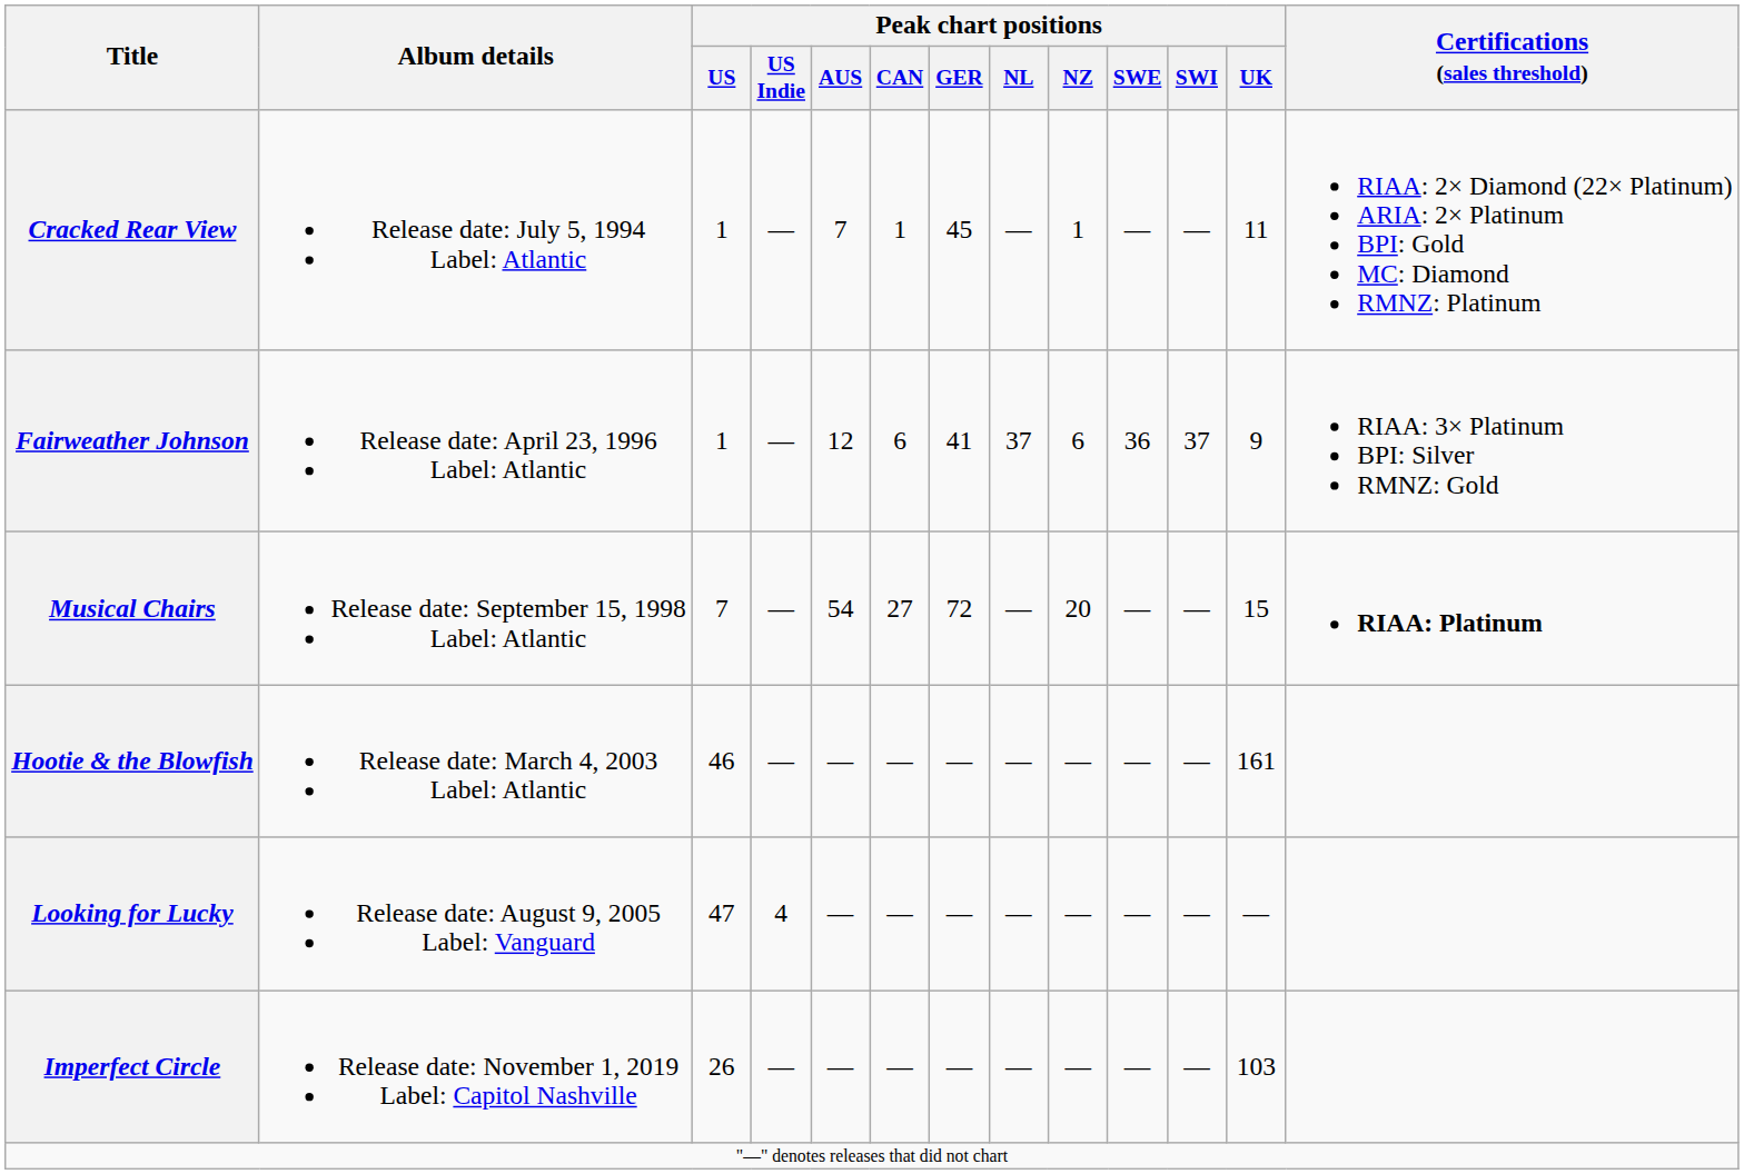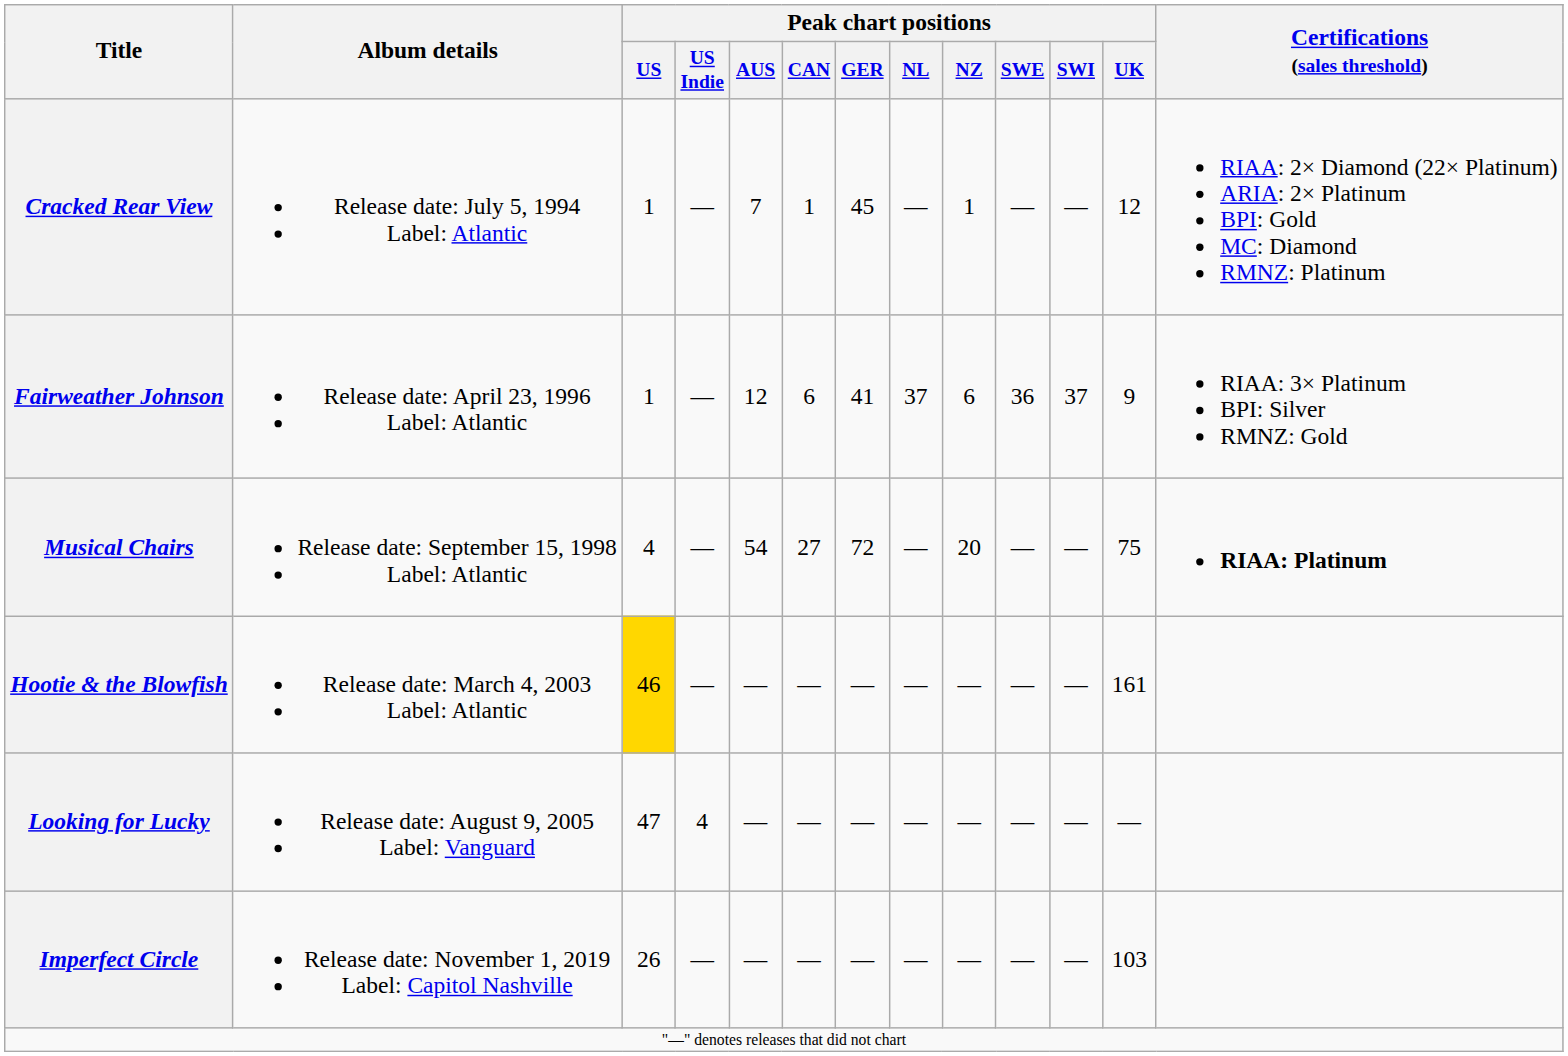Cracked Rear View | Peak chart positions / UK: 11 -> 12
Musical Chairs | Peak chart positions / US: 7 -> 4
Musical Chairs | Peak chart positions / UK: 15 -> 75
Hootie & the Blowfish | Peak chart positions / US: no background -> gold background
